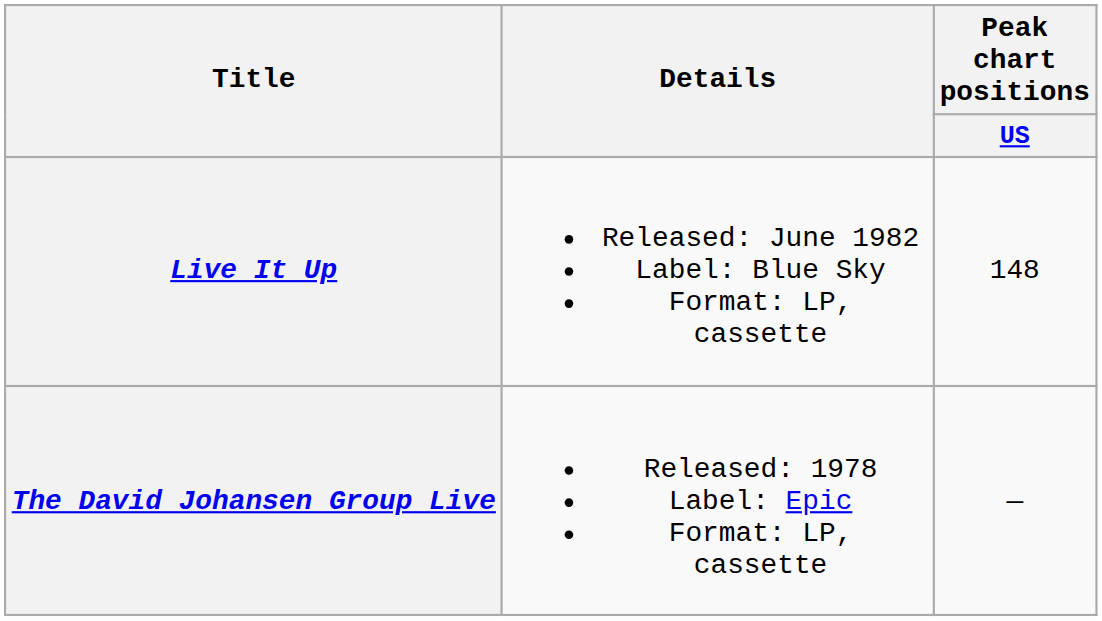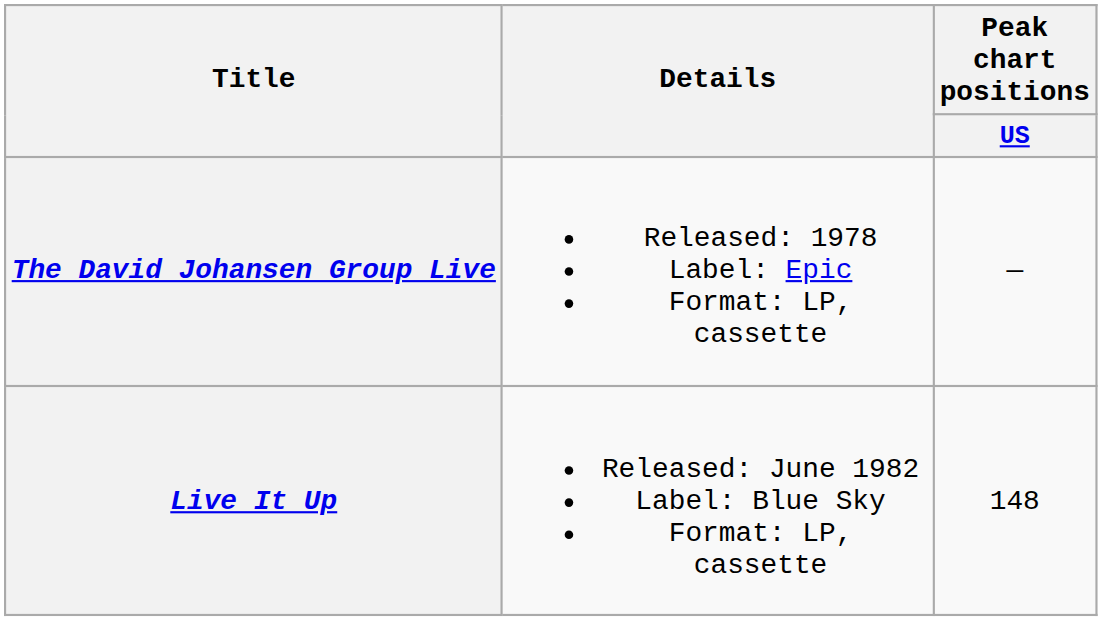rows swapped: The David Johansen Group Live <-> Live It Up
